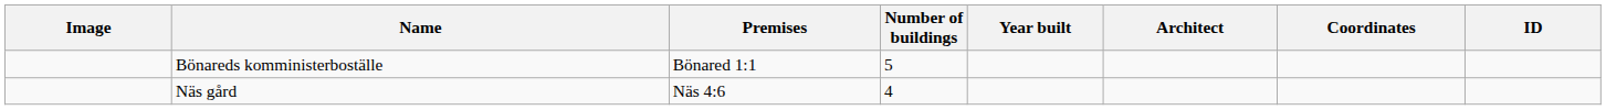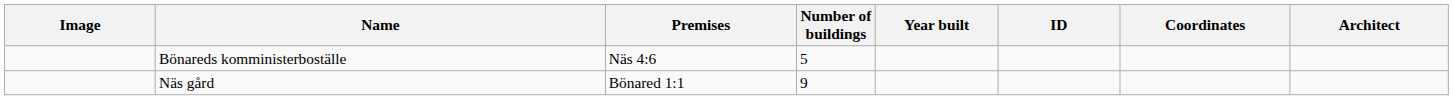columns swapped: Architect <-> ID
Bönareds komministerboställe | Premises: Bönared 1:1 -> Näs 4:6
Näs gård | Premises: Näs 4:6 -> Bönared 1:1
Näs gård | Number of buildings: 4 -> 9
